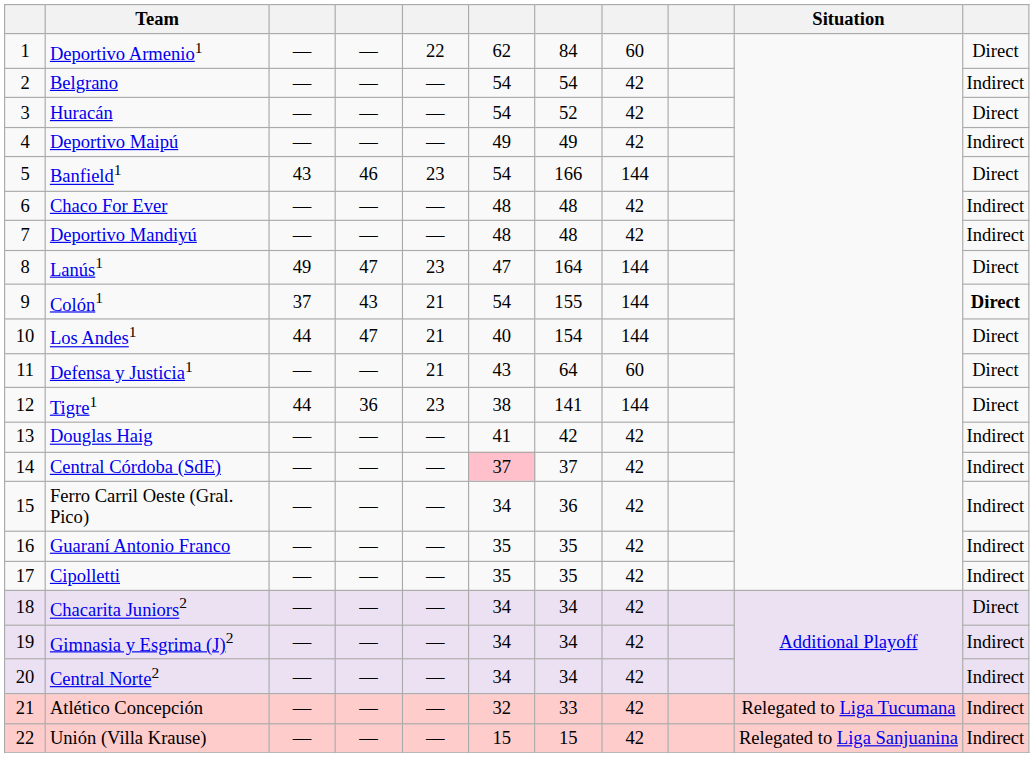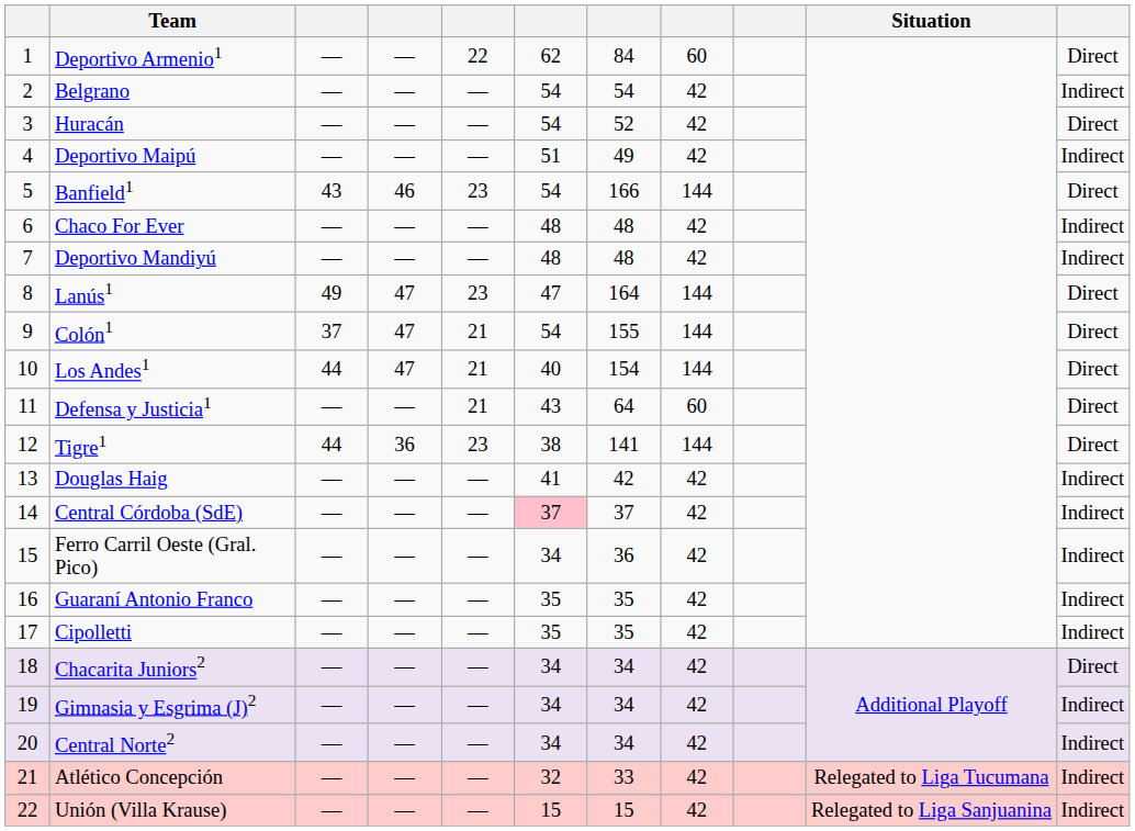Deportivo Maipú | column 6: 49 -> 51
Colón1 | column 4: 43 -> 47
Colón1 | column 11: bold -> normal
